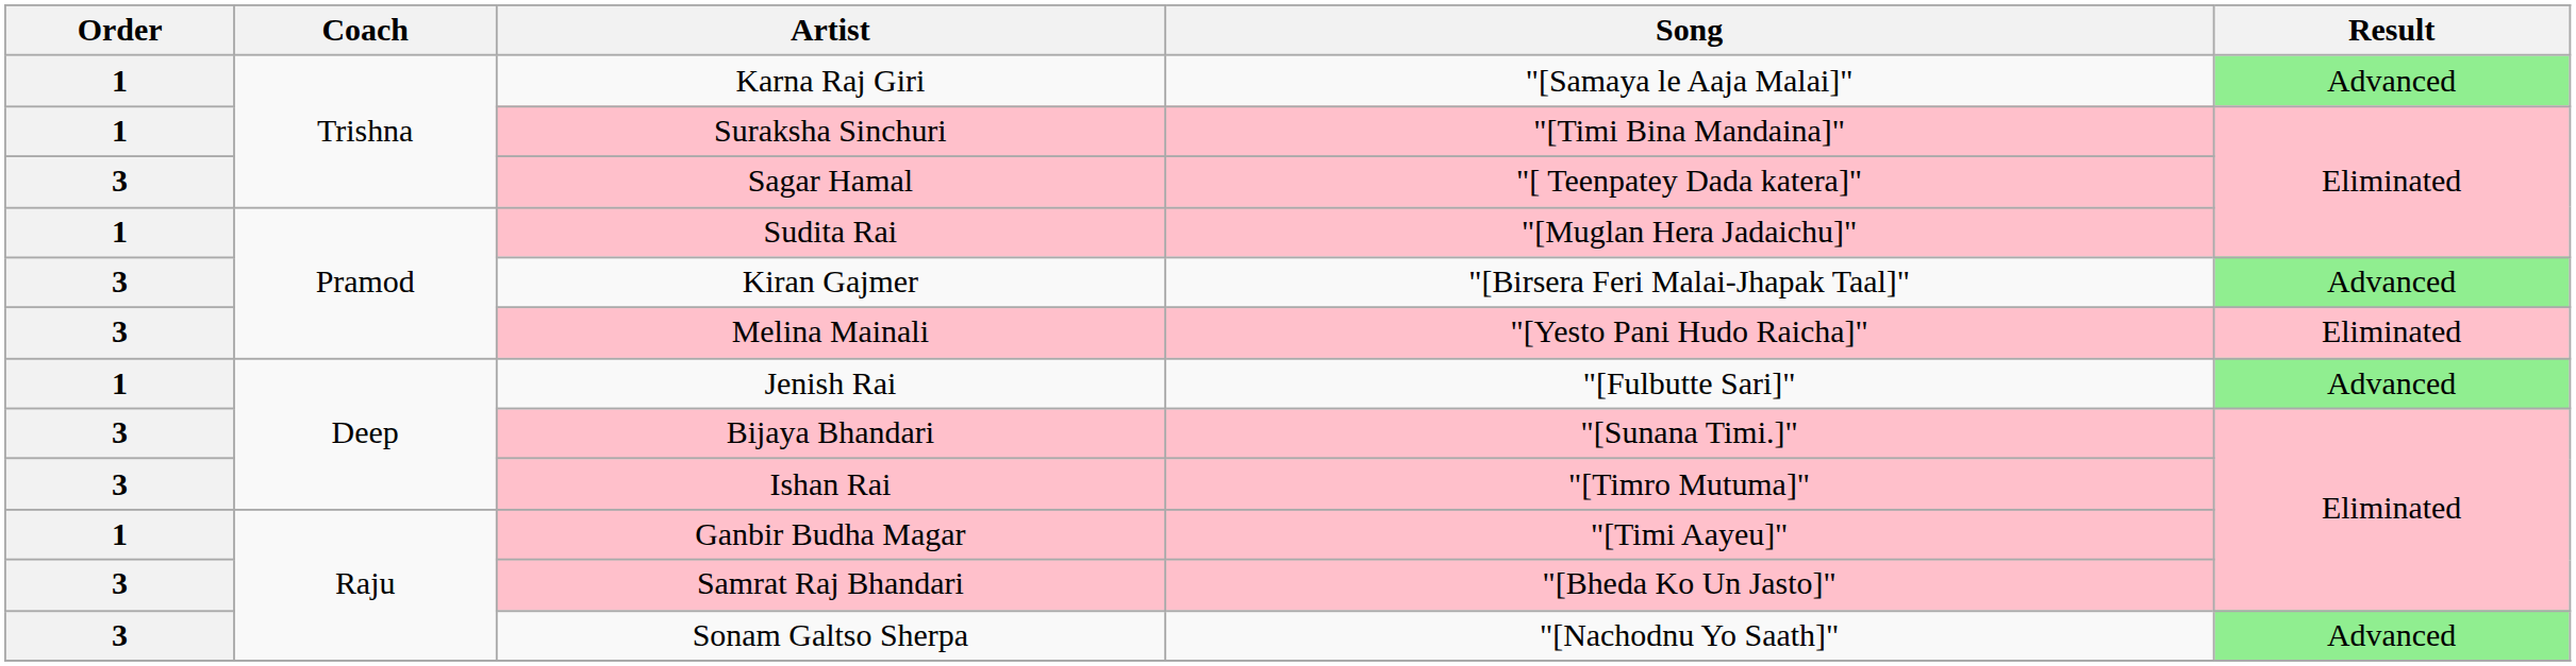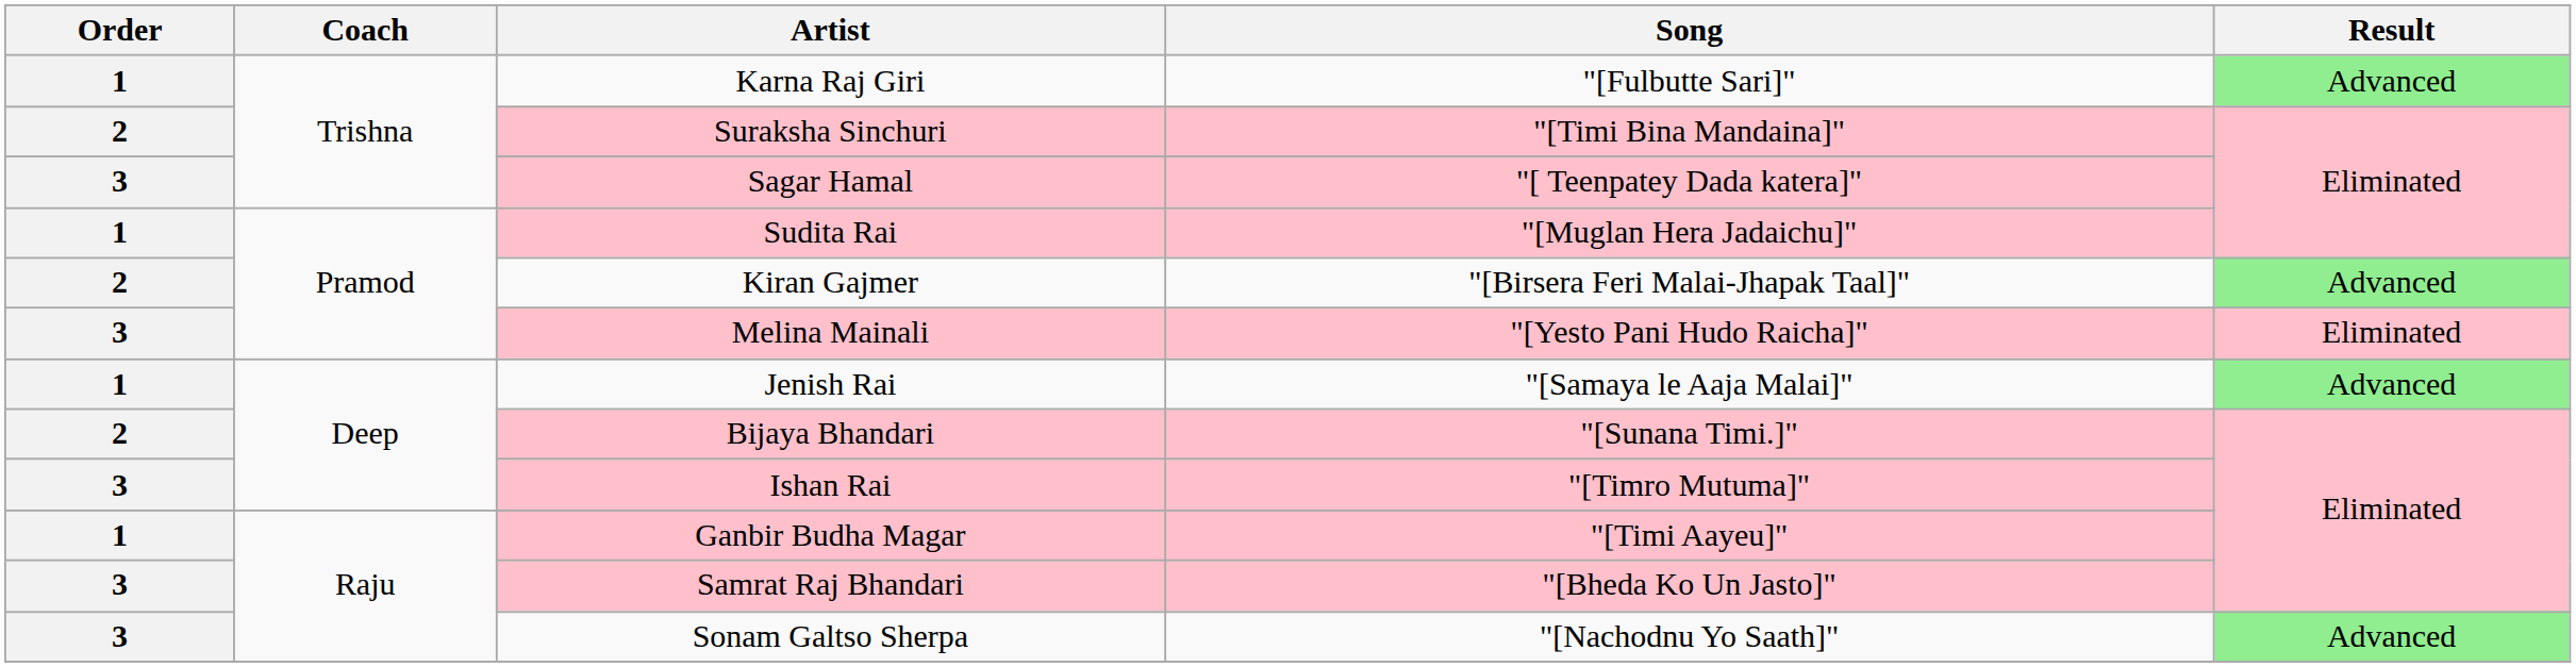Karna Raj Giri | Song: "[Samaya le Aaja Malai]" -> "[Fulbutte Sari]"
Suraksha Sinchuri | Order: 1 -> 2
Kiran Gajmer | Order: 3 -> 2
Jenish Rai | Song: "[Fulbutte Sari]" -> "[Samaya le Aaja Malai]"
Bijaya Bhandari | Order: 3 -> 2
